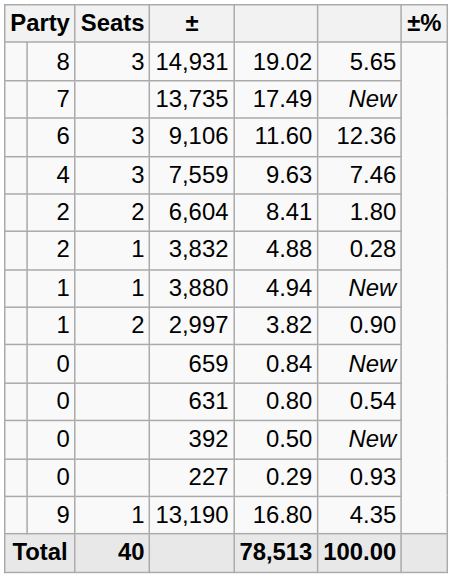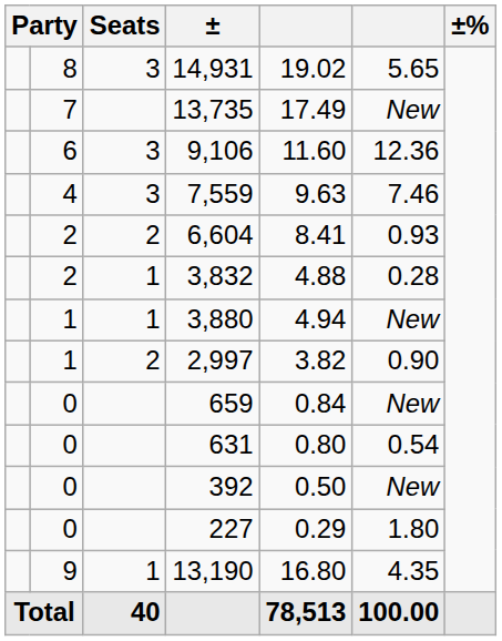6,604 | column 6: 1.80 -> 0.93
227 | column 6: 0.93 -> 1.80
